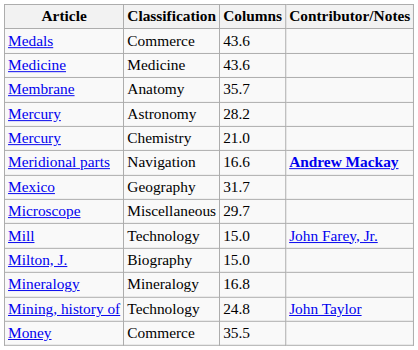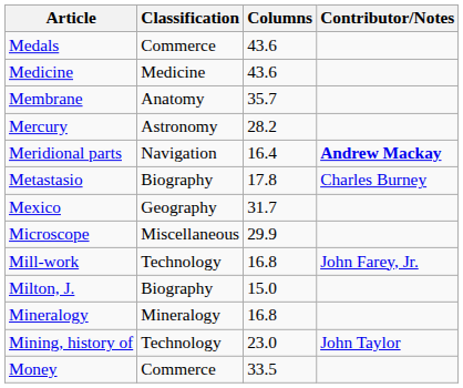- row: Mercury | Chemistry | 21.0
Meridional parts | Columns: 16.6 -> 16.4
+ row: Metastasio | Biography | 17.8 | Charles Burney
Microscope | Columns: 29.7 -> 29.9
+ row: Mill-work | Technology | 16.8 | John Farey, Jr.
- row: Mill | Technology | 15.0 | John Farey, Jr.
Mining, history of | Columns: 24.8 -> 23.0
Money | Columns: 35.5 -> 33.5
